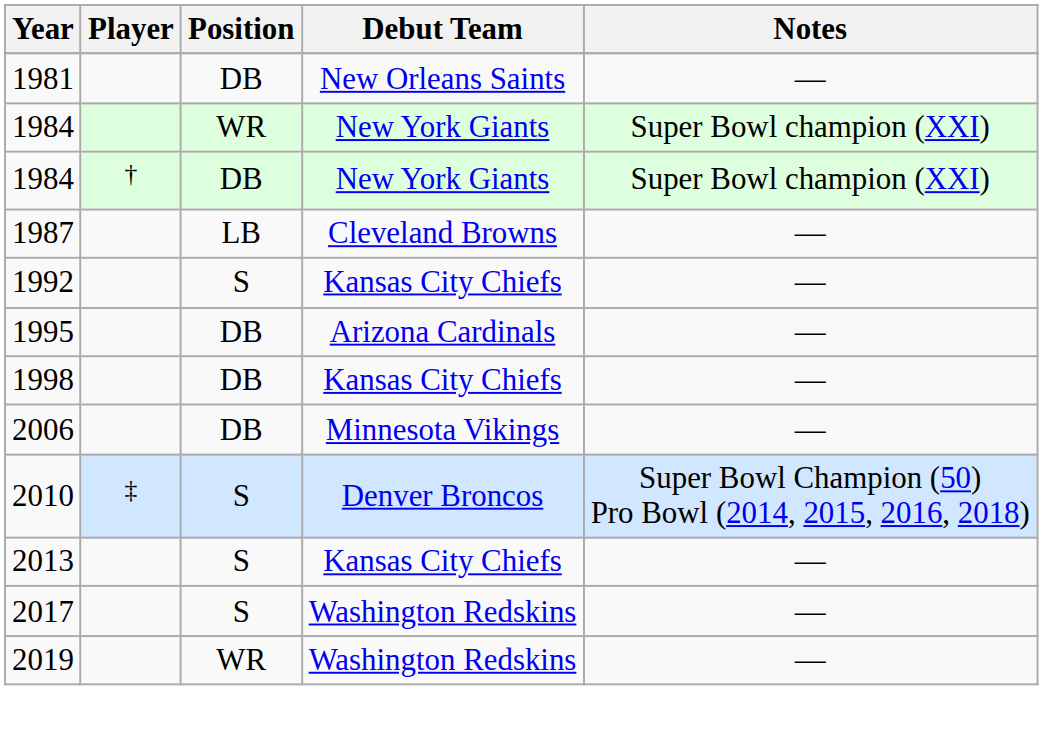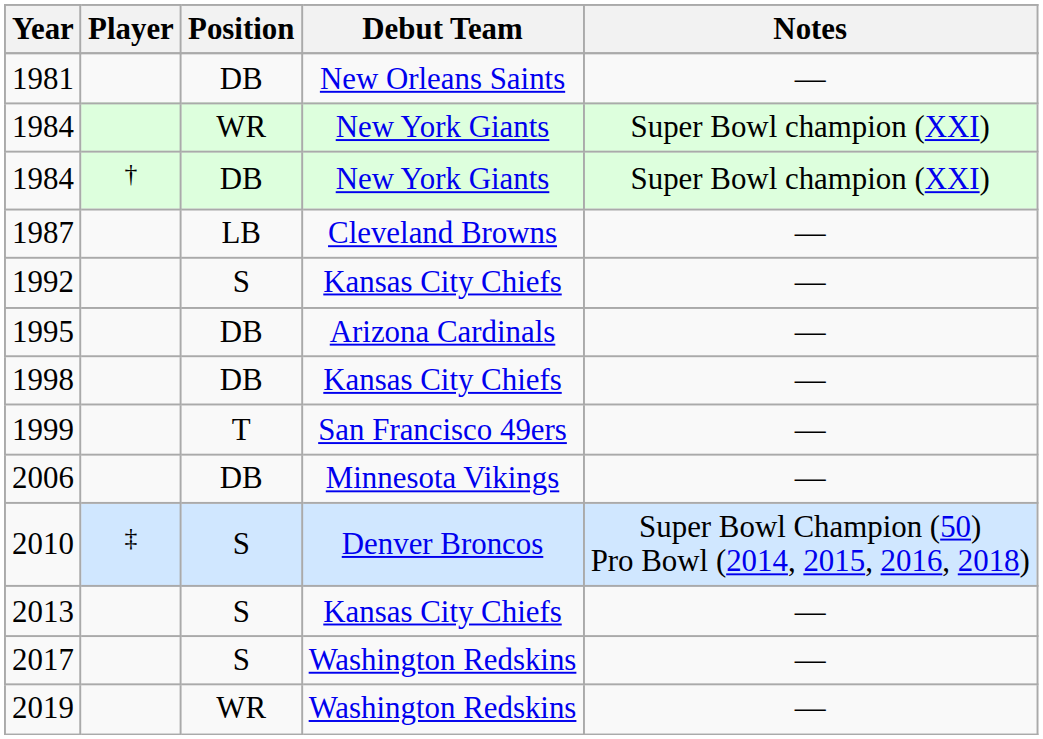+ row: 1999 | T | San Francisco 49ers | —
